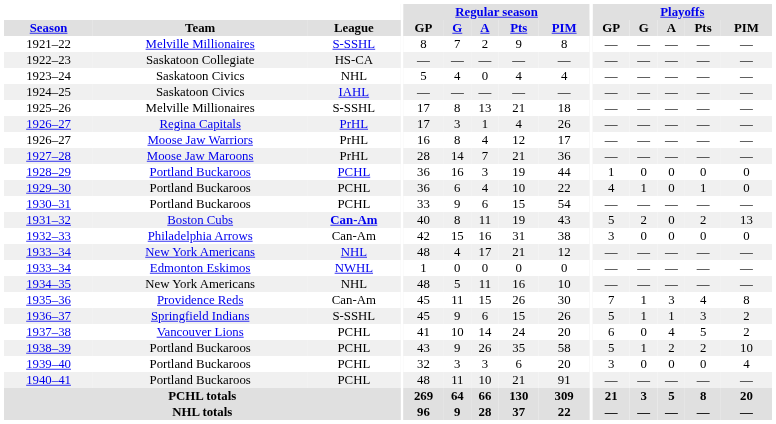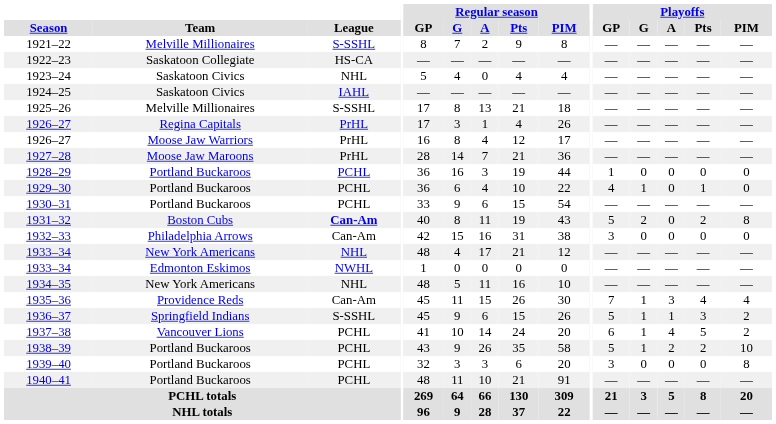1931–32 | Playoffs / PIM: 13 -> 8
1935–36 | Playoffs / PIM: 8 -> 4
1937–38 | Playoffs / G: 0 -> 1
1939–40 | Playoffs / PIM: 4 -> 8
